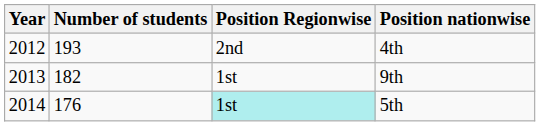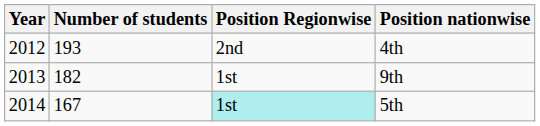5th | Number of students: 176 -> 167
